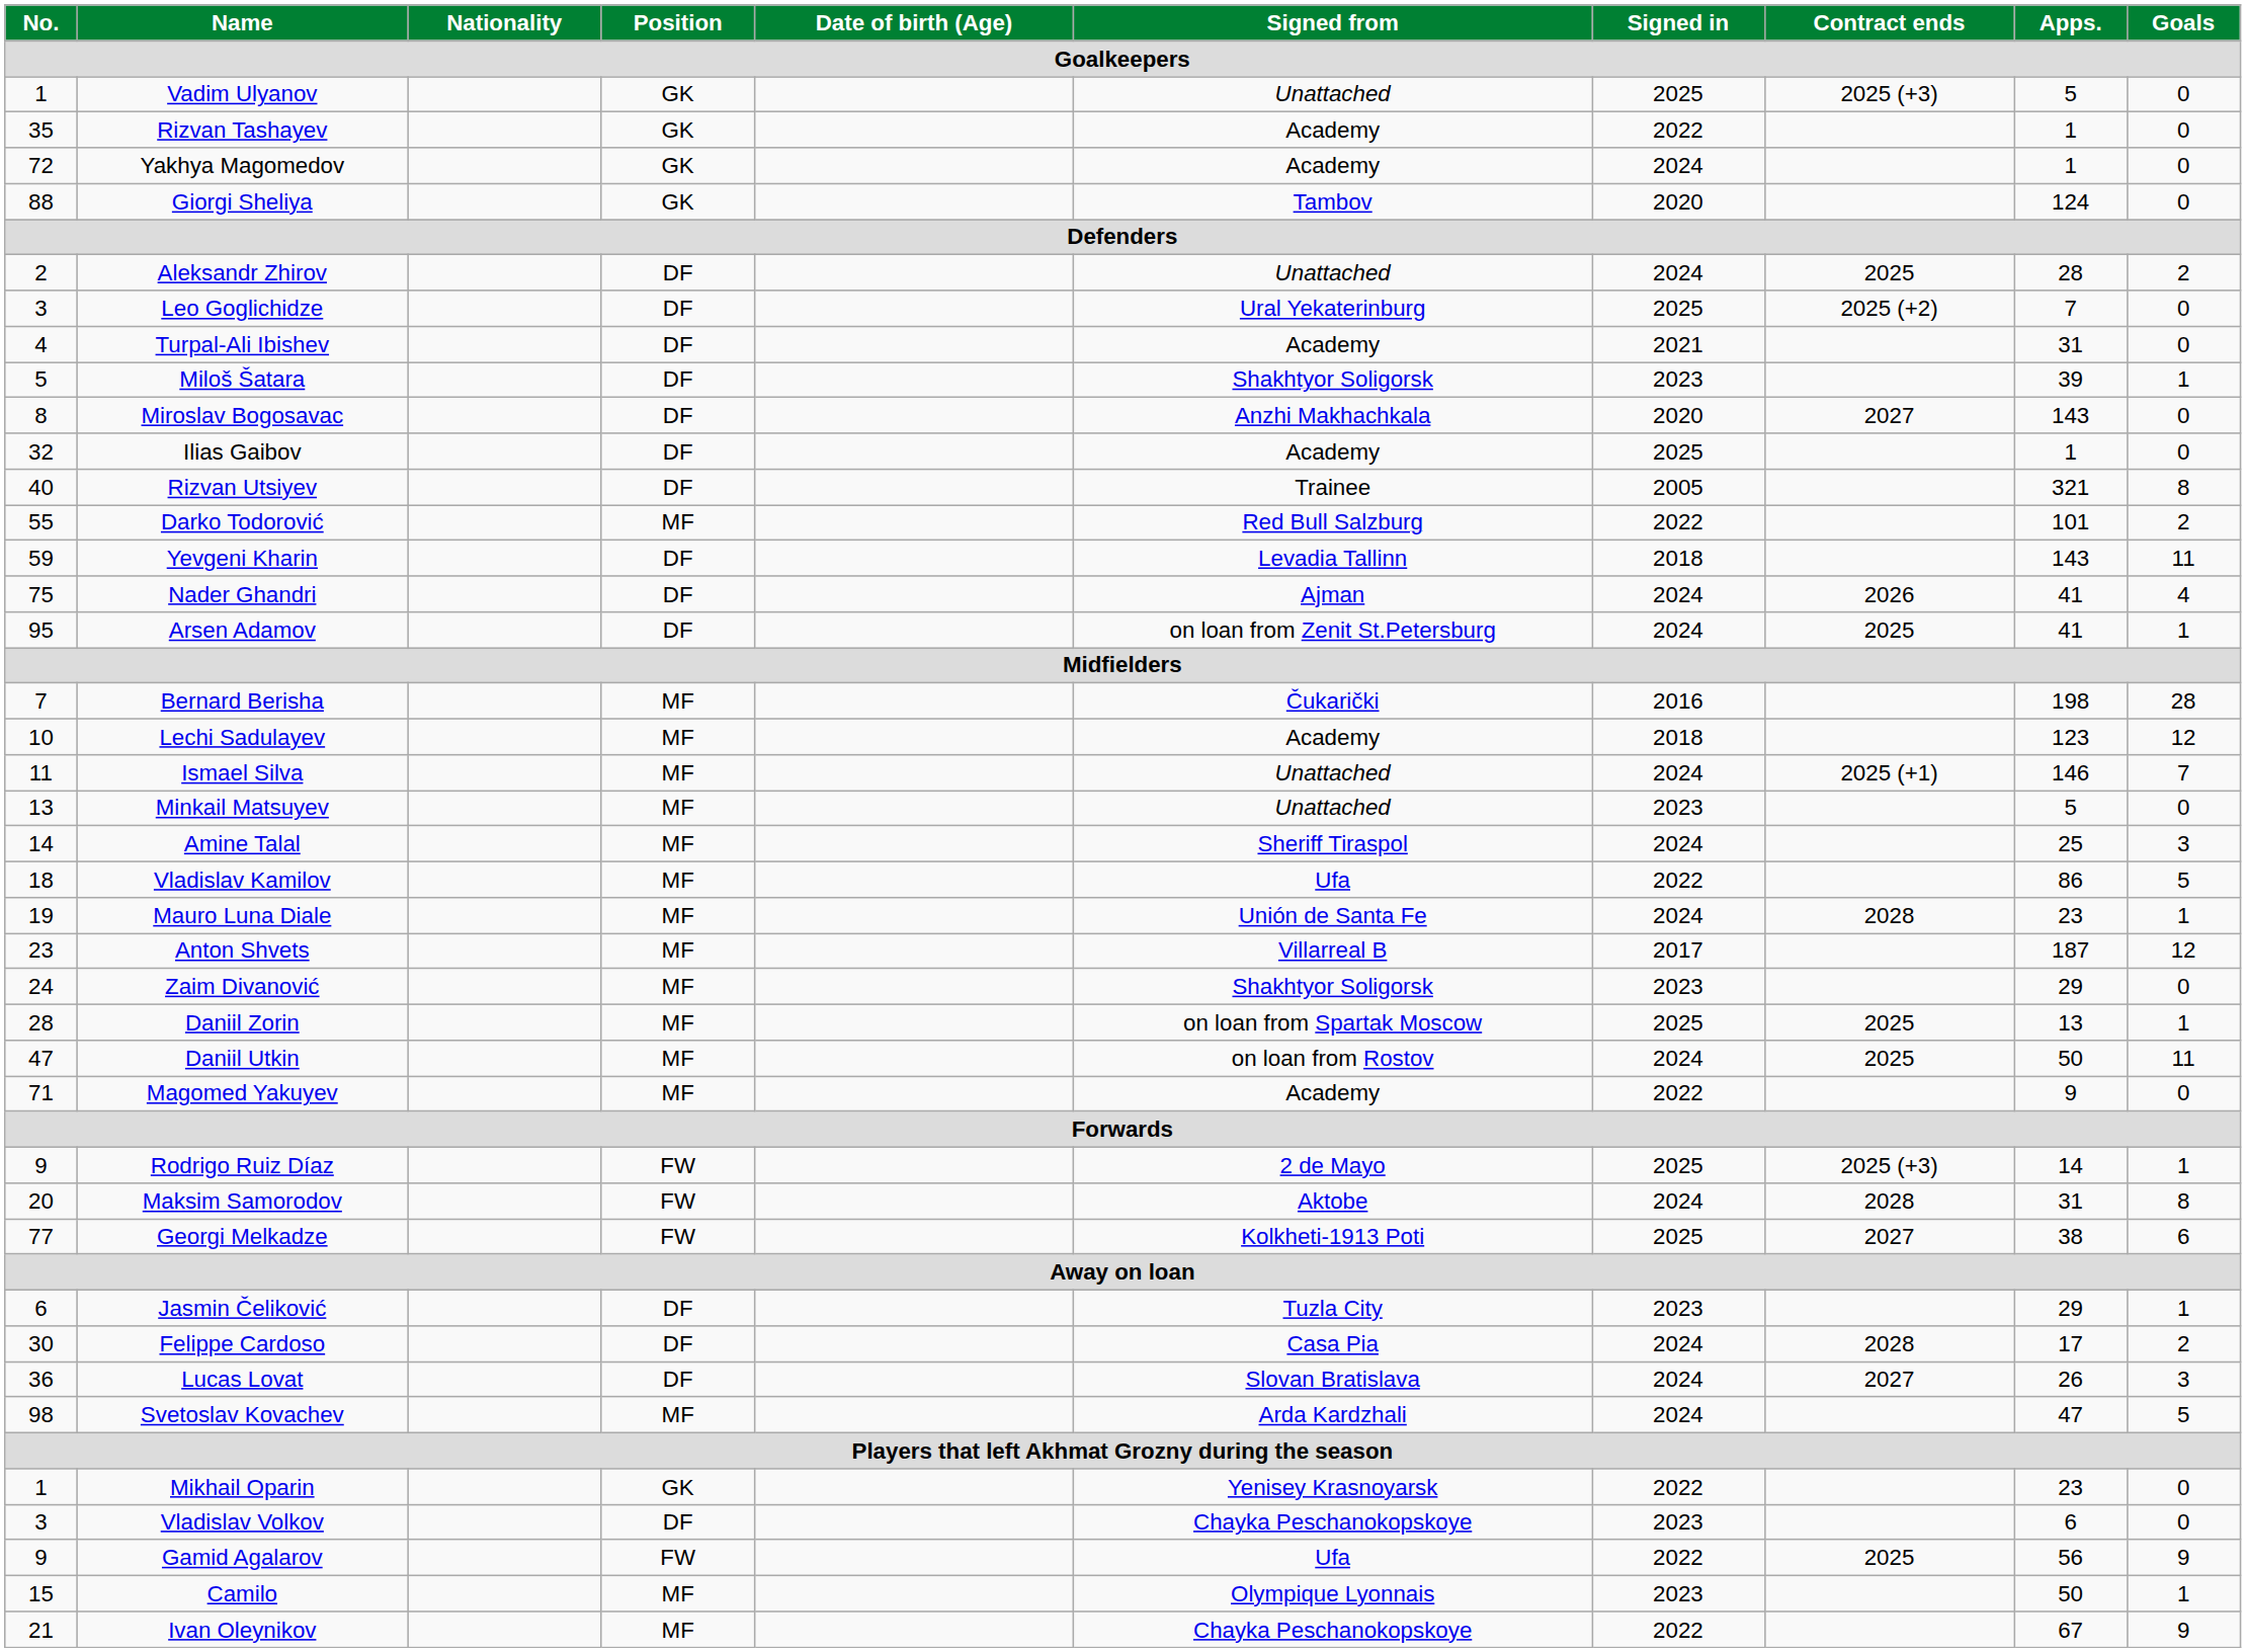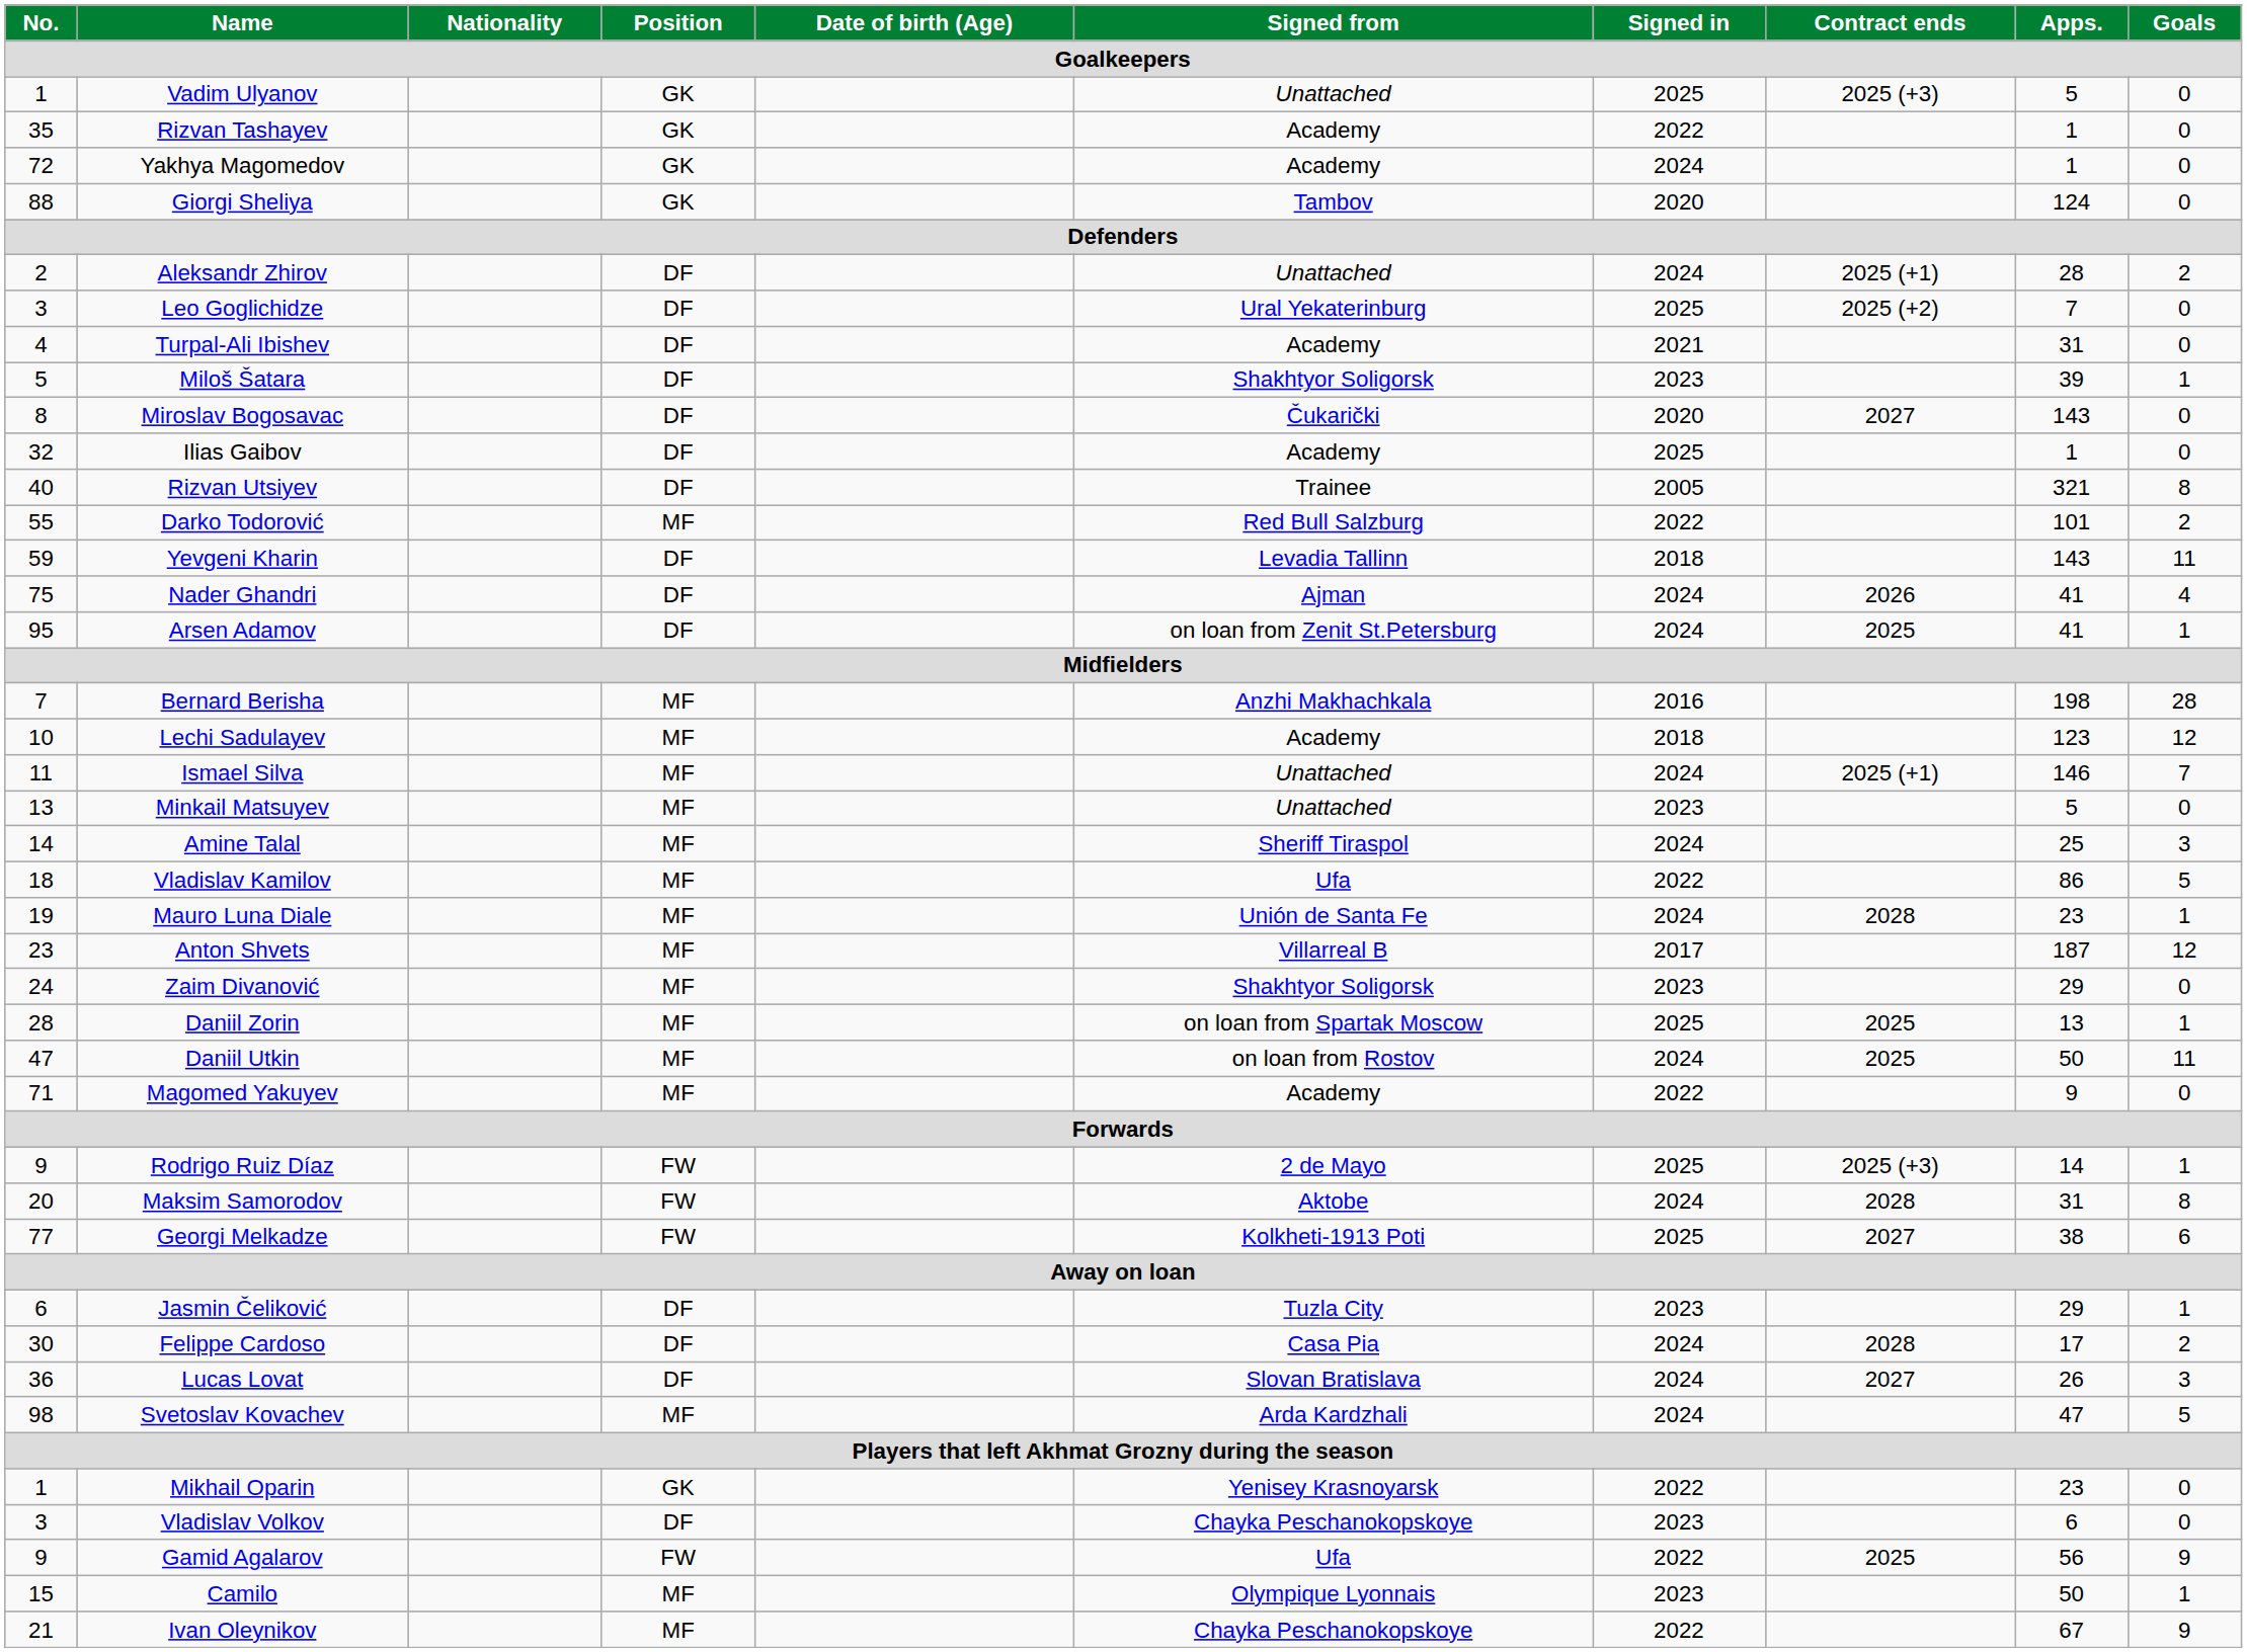Aleksandr Zhirov | Contract ends: 2025 -> 2025 (+1)
Miroslav Bogosavac | Signed from: Anzhi Makhachkala -> Čukarički
Bernard Berisha | Signed from: Čukarički -> Anzhi Makhachkala
